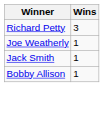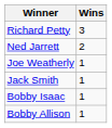+ row: Ned Jarrett | 2
+ row: Bobby Isaac | 1
